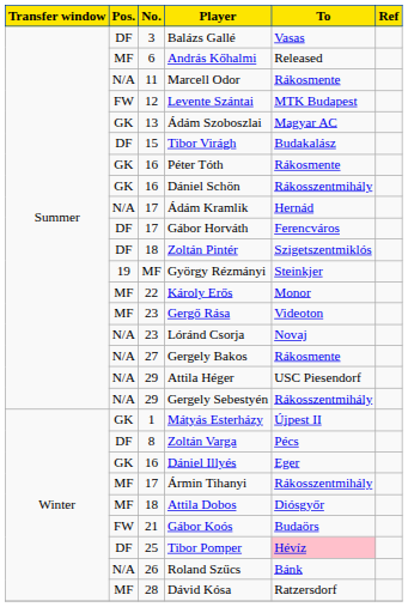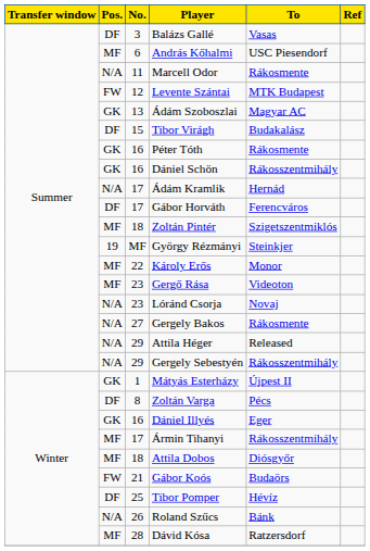András Kőhalmi | To: Released -> USC Piesendorf
Zoltán Pintér | Pos.: DF -> MF
Attila Héger | To: USC Piesendorf -> Released
Tibor Pomper | To: pink background -> no background
